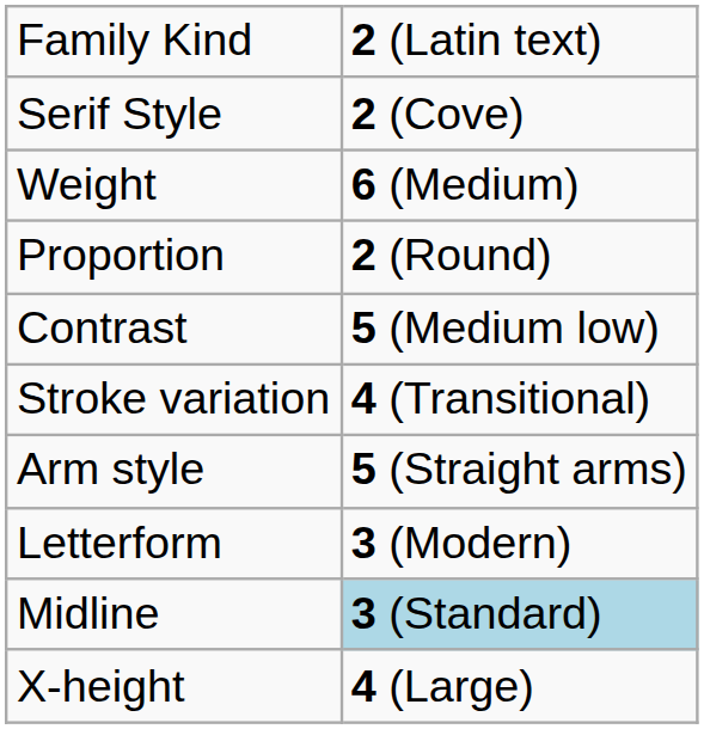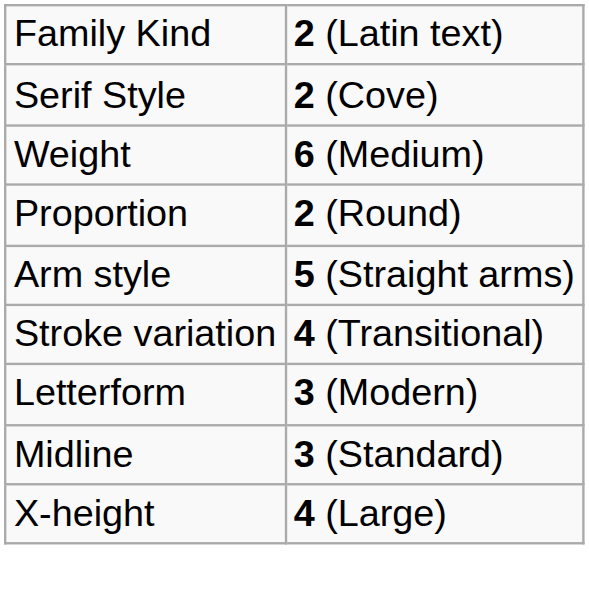- row: Contrast | 5 (Medium low)
rows swapped: Stroke variation <-> Arm style
Midline | column 2: lightblue background -> no background
